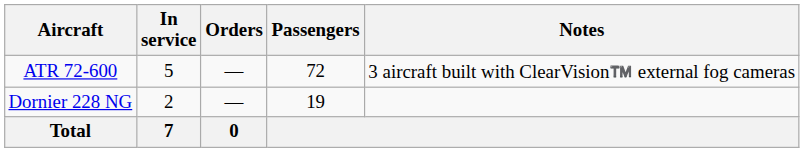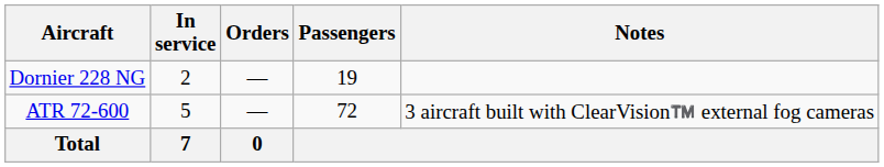rows swapped: Dornier 228 NG <-> ATR 72-600
